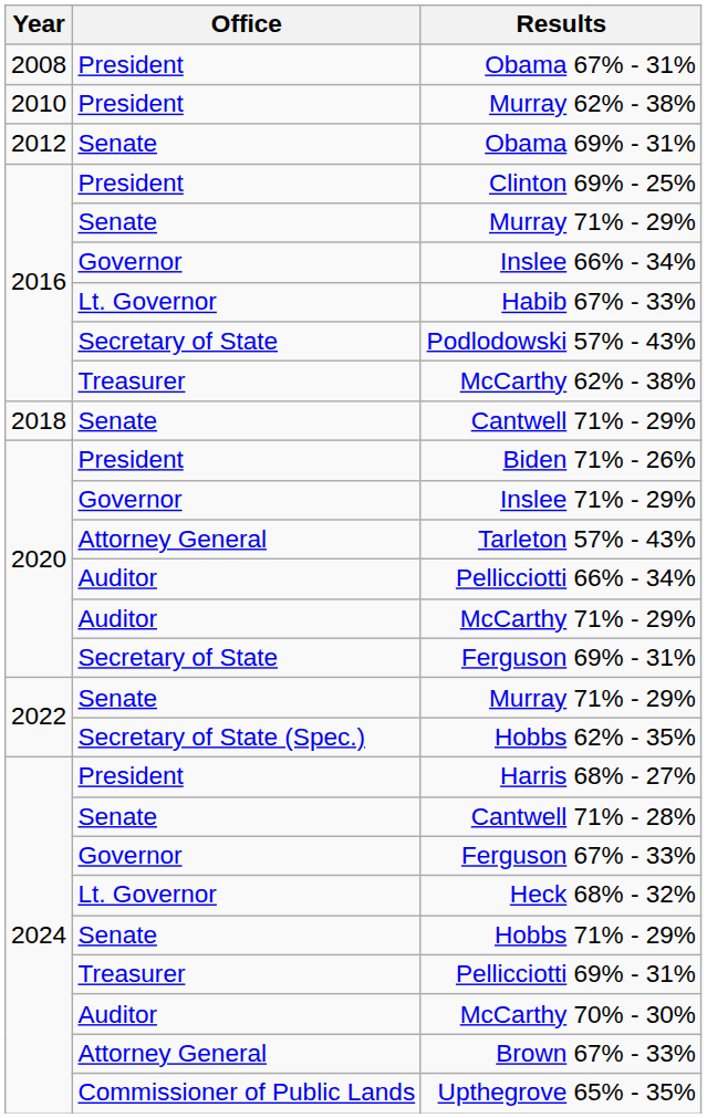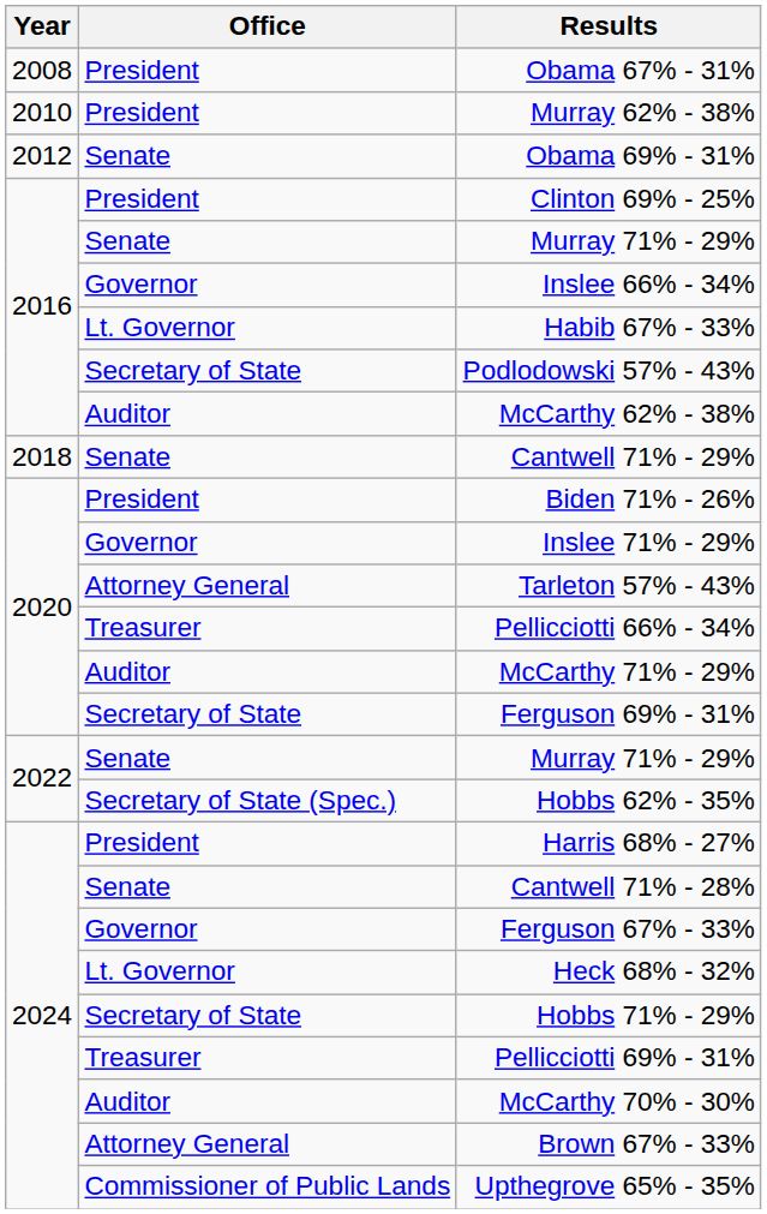McCarthy 62% - 38% | Office: Treasurer -> Auditor
Pellicciotti 66% - 34% | Office: Auditor -> Treasurer
Hobbs 71% - 29% | Office: Senate -> Secretary of State
